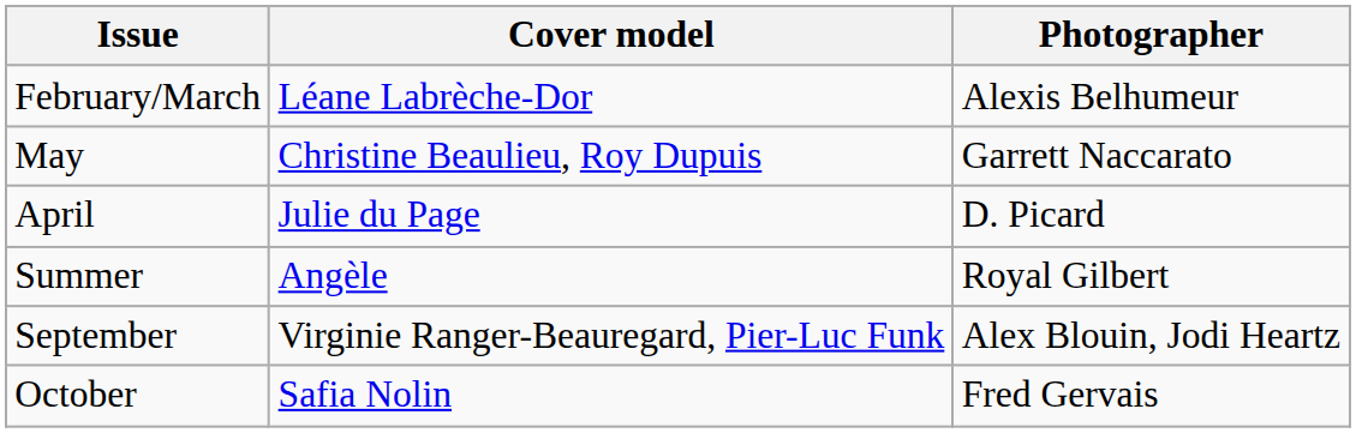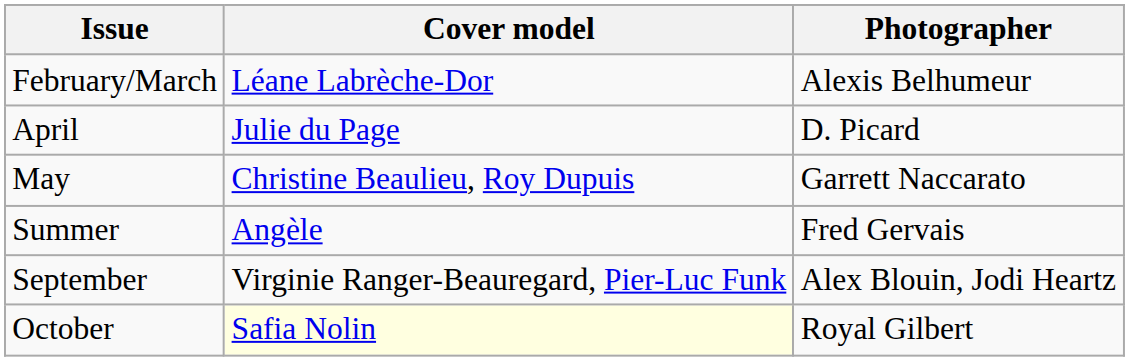rows swapped: April <-> May
Summer | Photographer: Royal Gilbert -> Fred Gervais
October | Cover model: no background -> lightyellow background
October | Photographer: Fred Gervais -> Royal Gilbert
